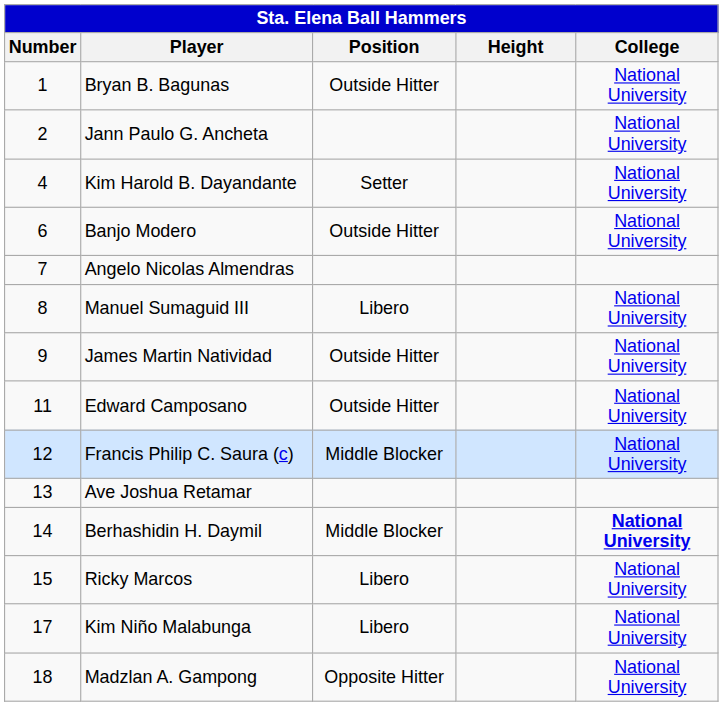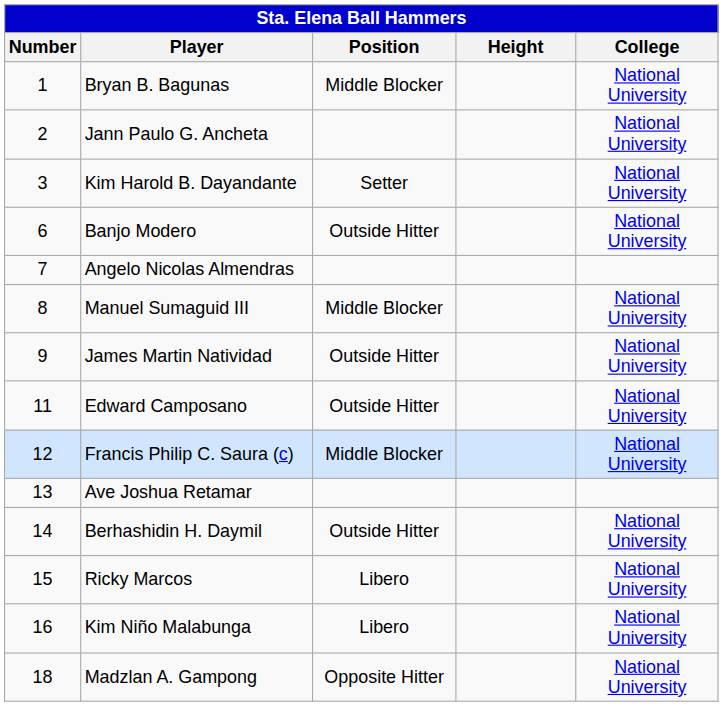Bryan B. Bagunas | Position: Outside Hitter -> Middle Blocker
Kim Harold B. Dayandante | Number: 4 -> 3
Manuel Sumaguid III | Position: Libero -> Middle Blocker
Berhashidin H. Daymil | Position: Middle Blocker -> Outside Hitter
Berhashidin H. Daymil | College: bold -> normal
Kim Niño Malabunga | Number: 17 -> 16
